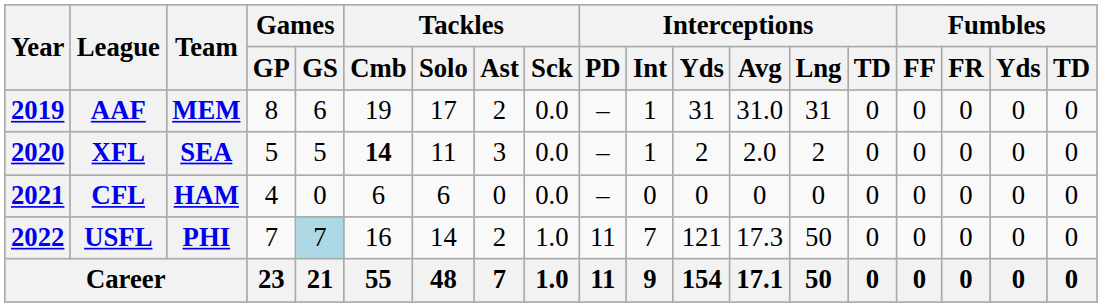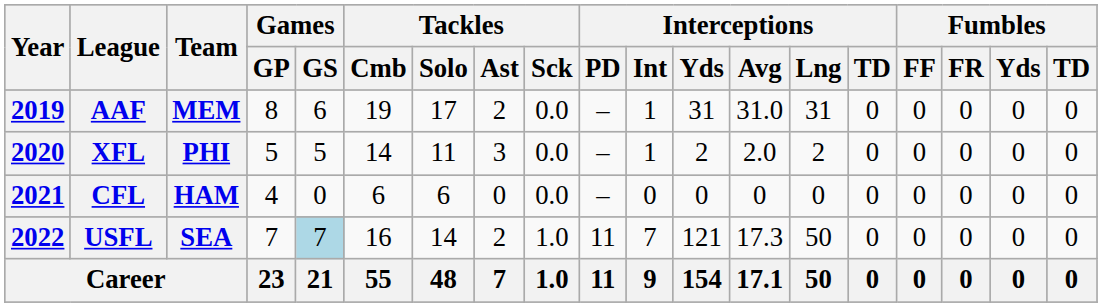XFL | Team: SEA -> PHI
XFL | Tackles / Cmb: bold -> normal
USFL | Team: PHI -> SEA
